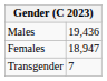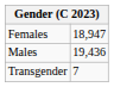rows swapped: Males <-> Females
